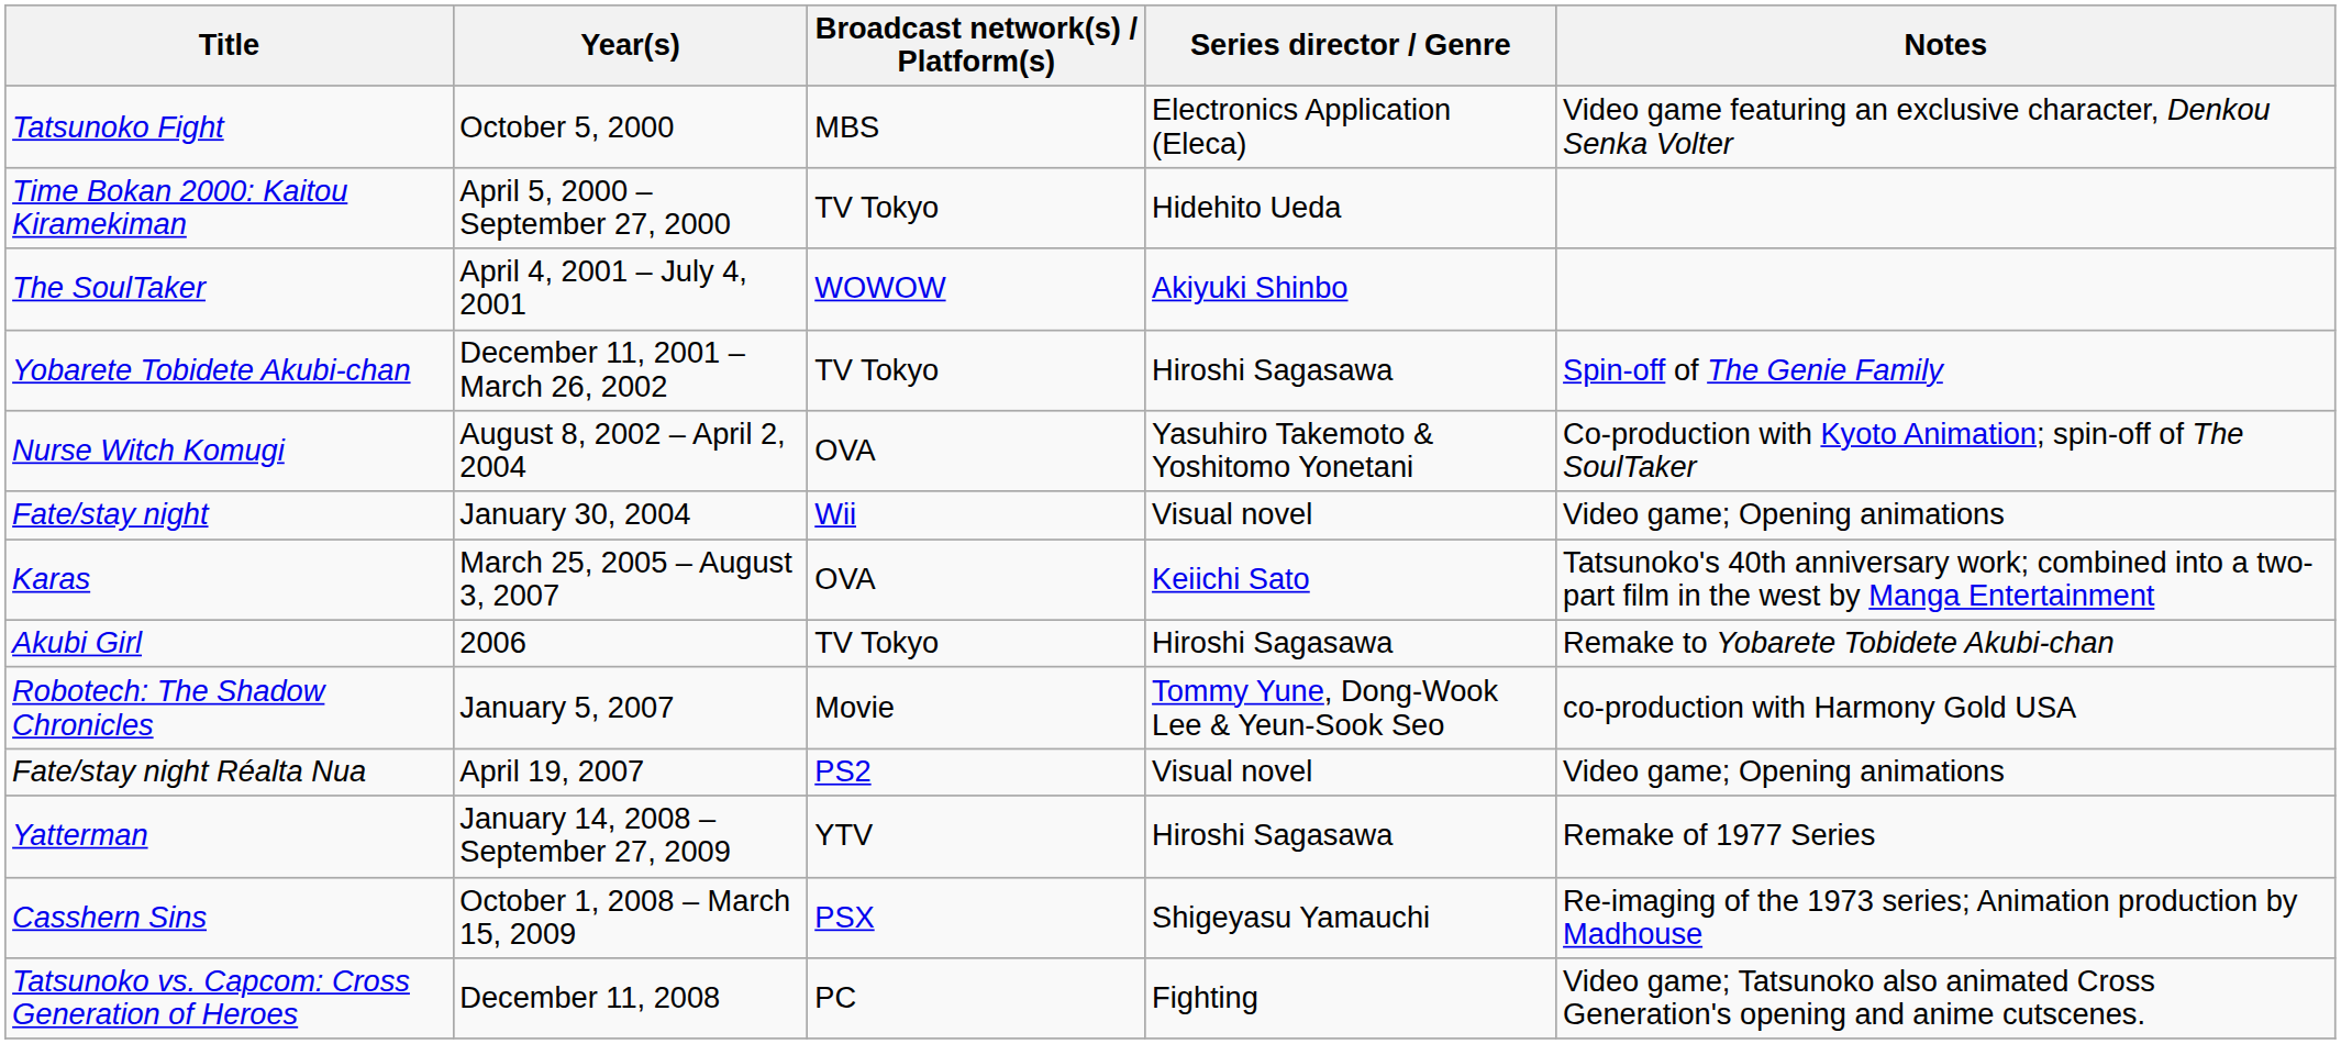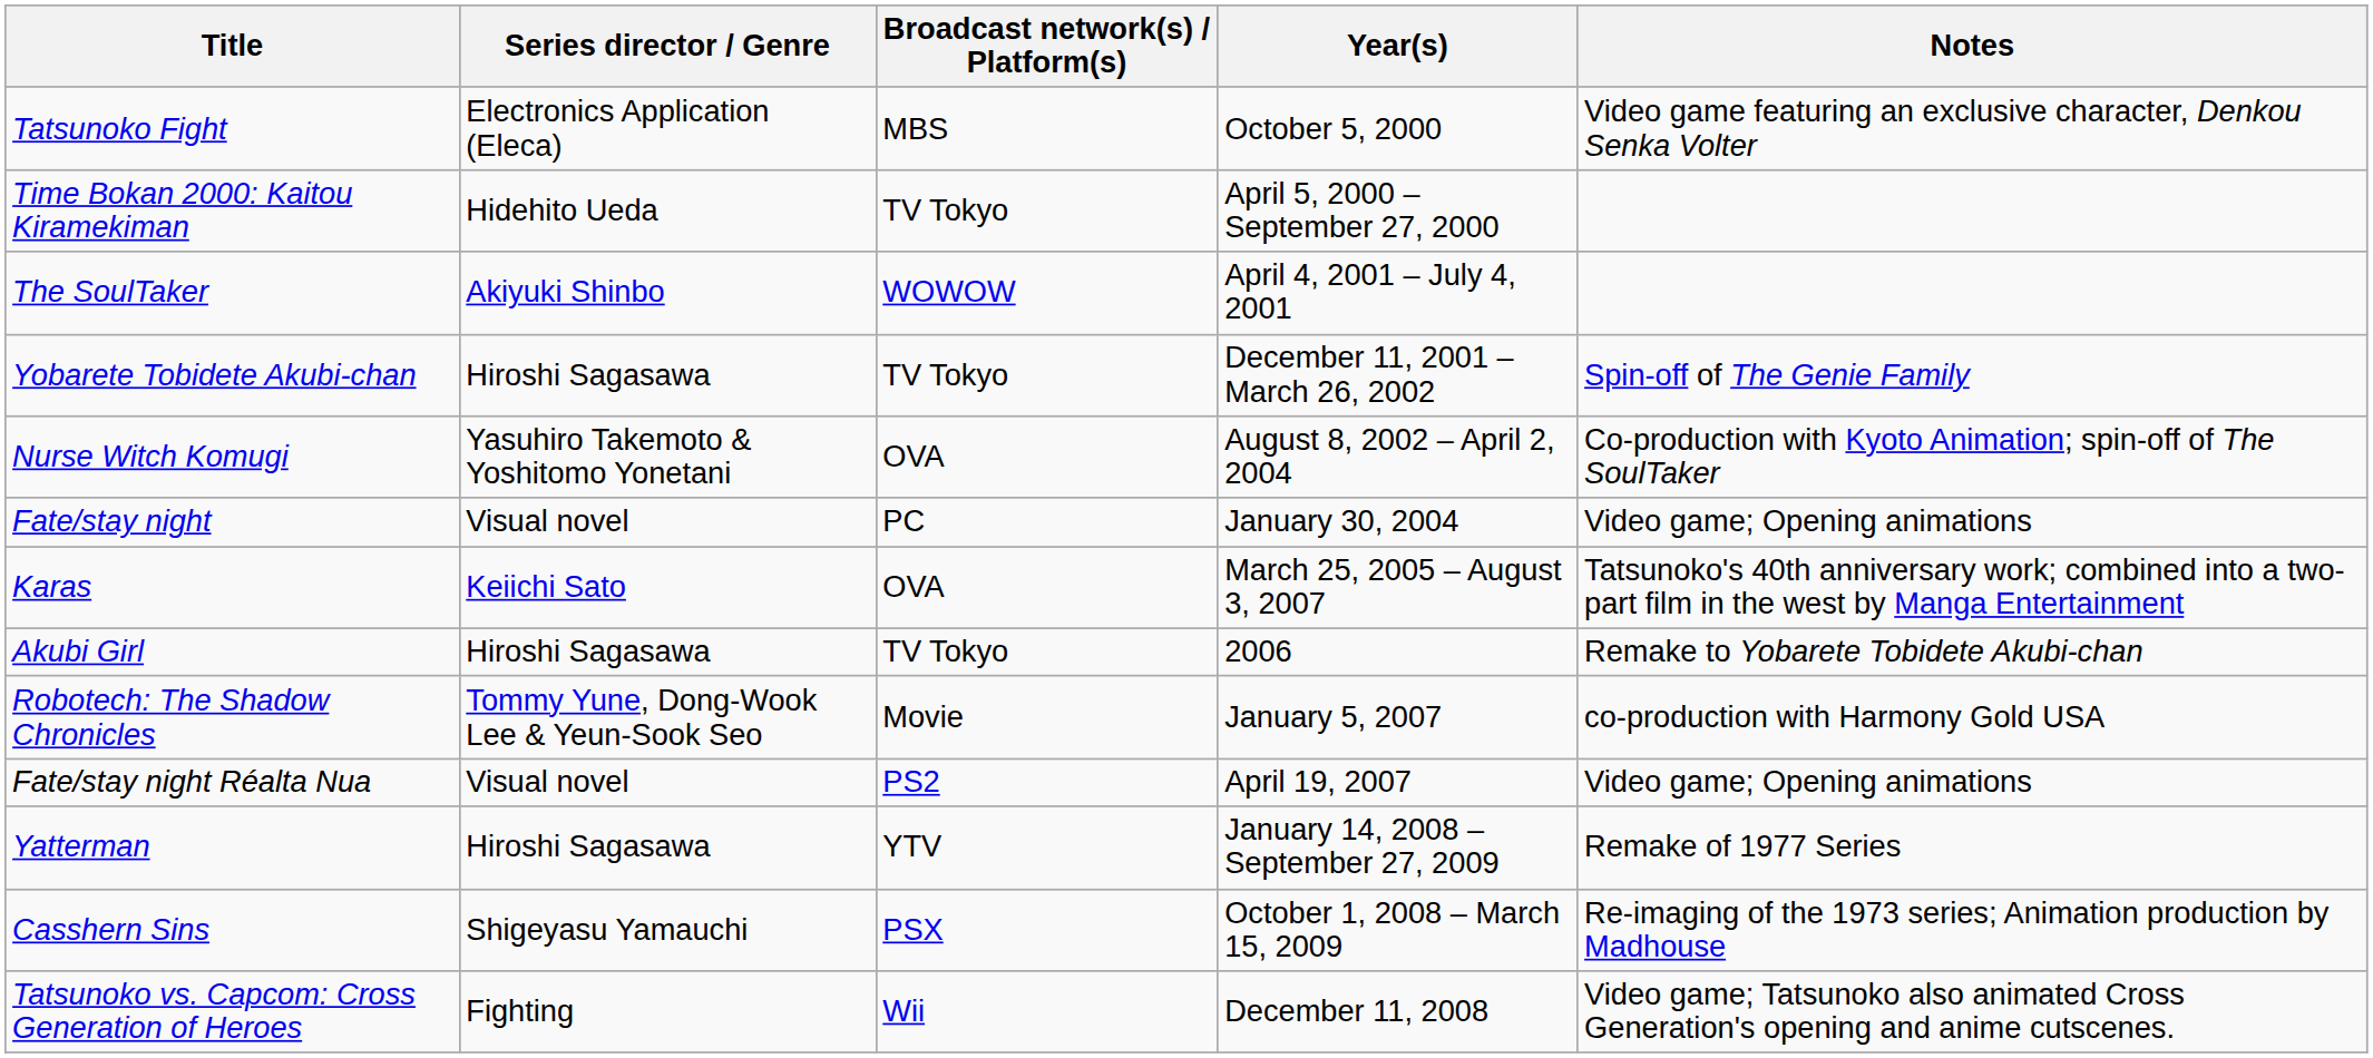columns swapped: Series director / Genre <-> Year(s)
Fate/stay night | Broadcast network(s) / Platform(s): Wii -> PC
Tatsunoko vs. Capcom: Cross Generation of Heroes | Broadcast network(s) / Platform(s): PC -> Wii
